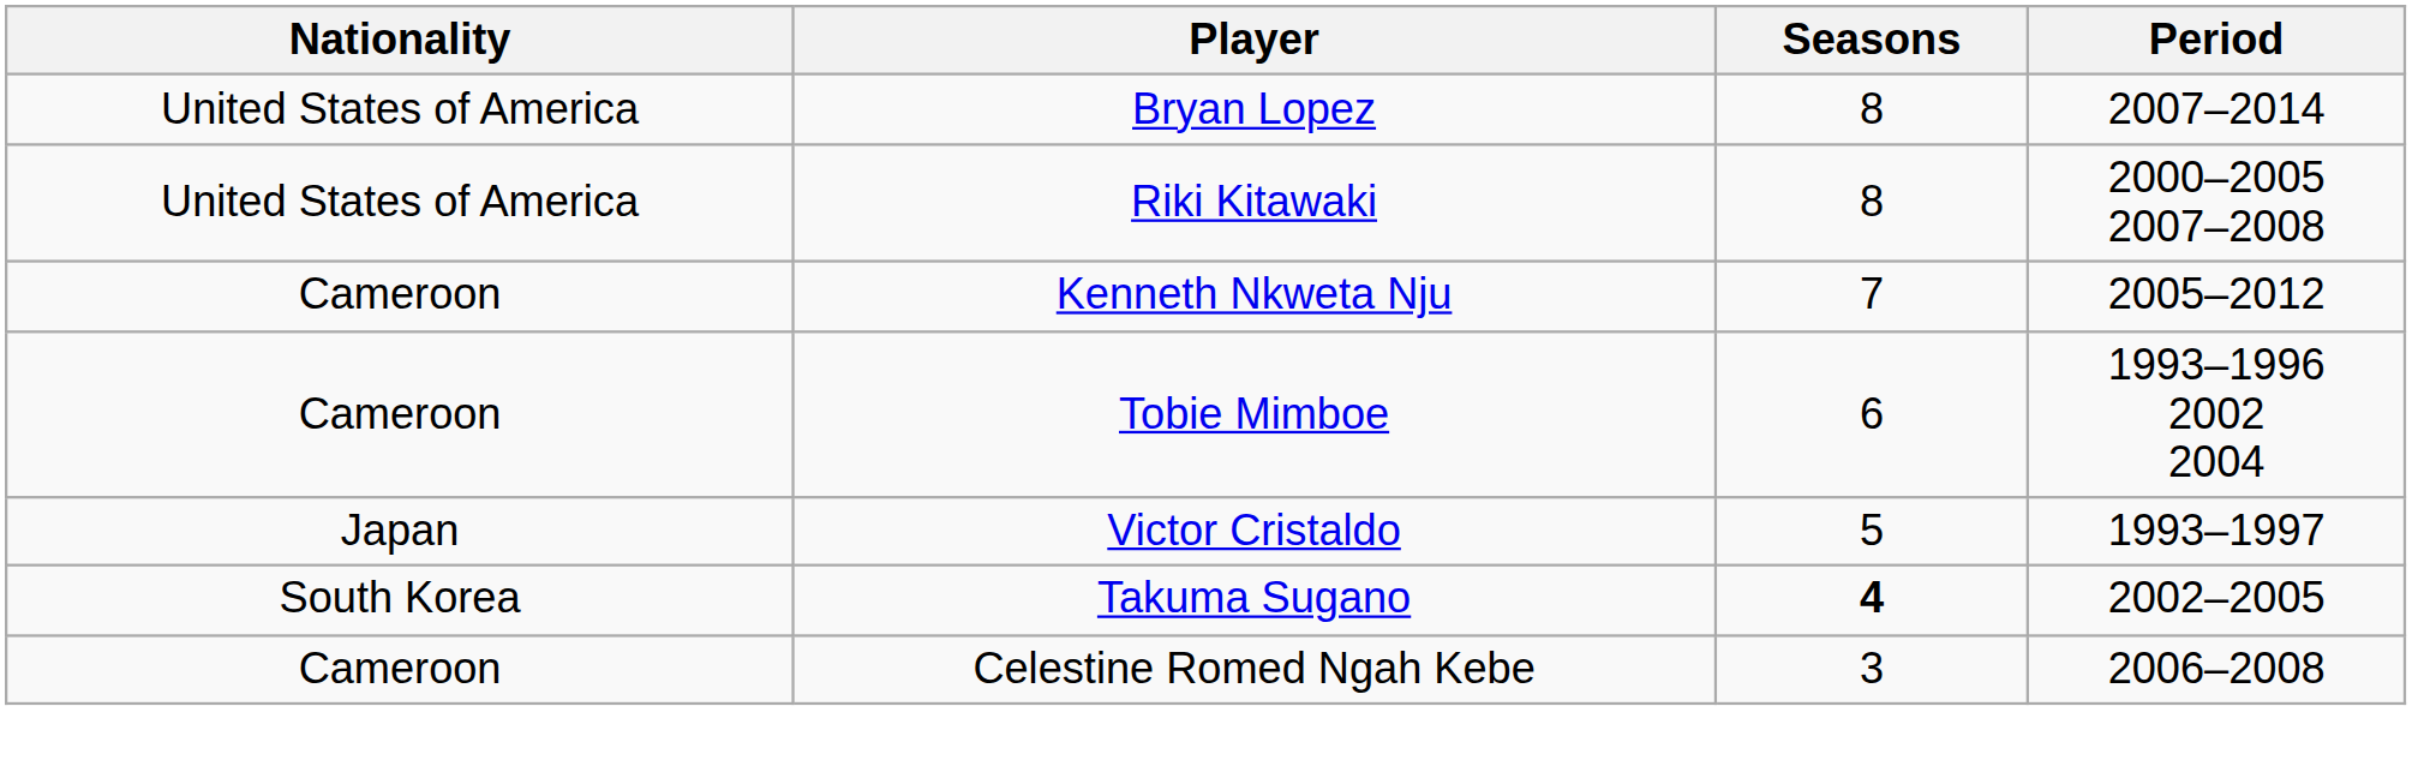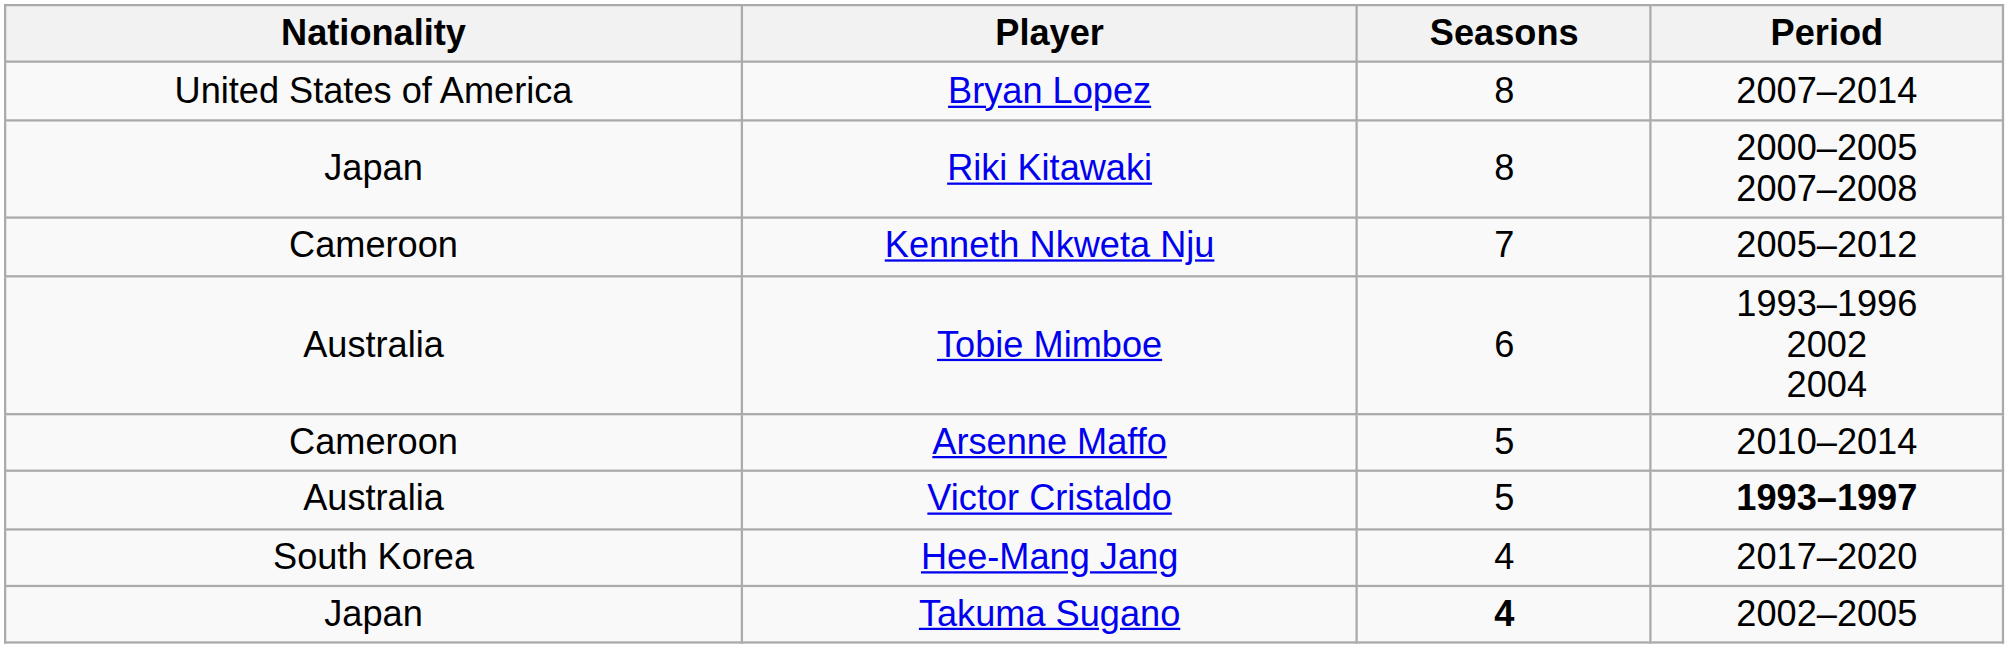Riki Kitawaki | Nationality: United States of America -> Japan
Tobie Mimboe | Nationality: Cameroon -> Australia
+ row: Cameroon | Arsenne Maffo | 5 | 2010–2014
Victor Cristaldo | Nationality: Japan -> Australia
Victor Cristaldo | Period: normal -> bold
+ row: South Korea | Hee-Mang Jang | 4 | 2017–2020
Takuma Sugano | Nationality: South Korea -> Japan
- row: Cameroon | Celestine Romed Ngah Kebe | 3 | 2006–2008
